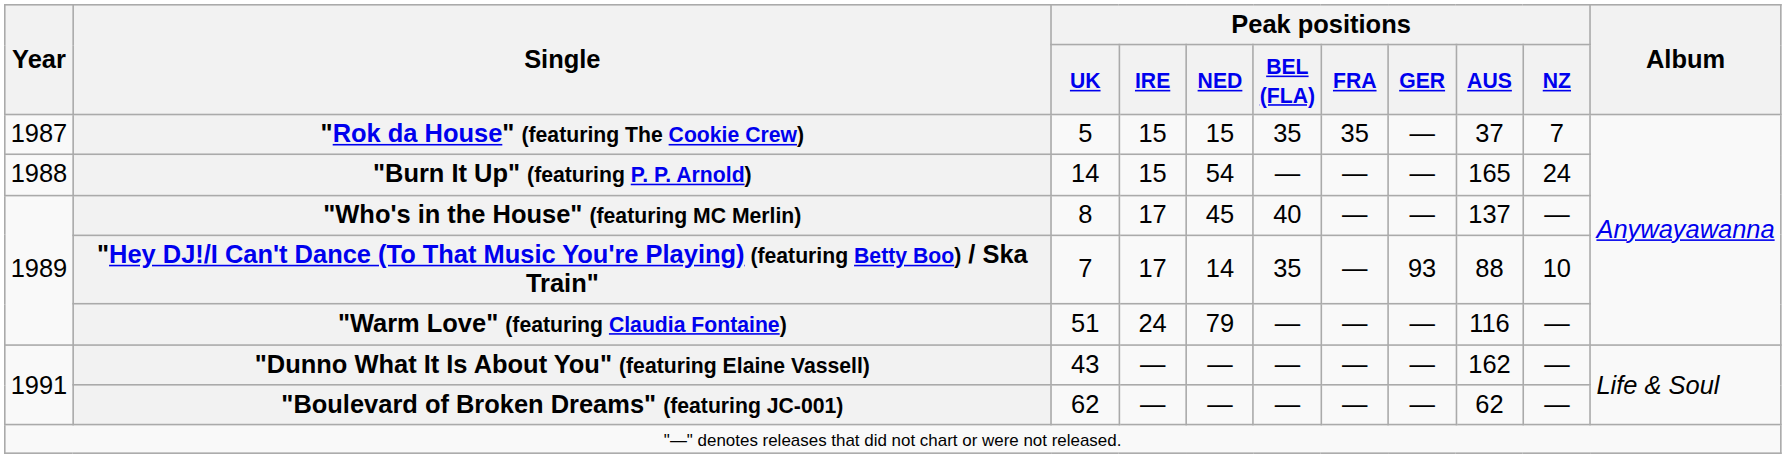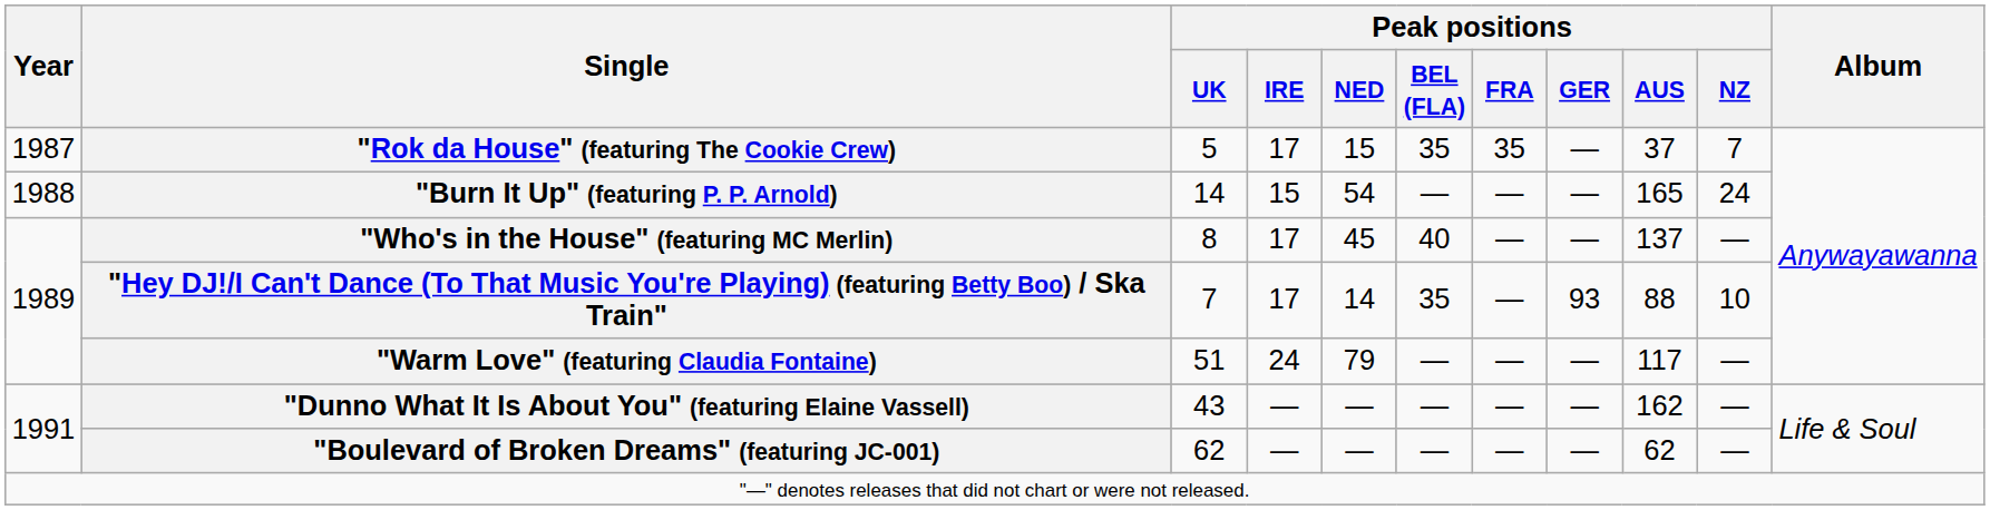"Rok da House" (featuring The Cookie Crew) | Peak positions / IRE: 15 -> 17
"Warm Love" (featuring Claudia Fontaine) | Peak positions / AUS: 116 -> 117
